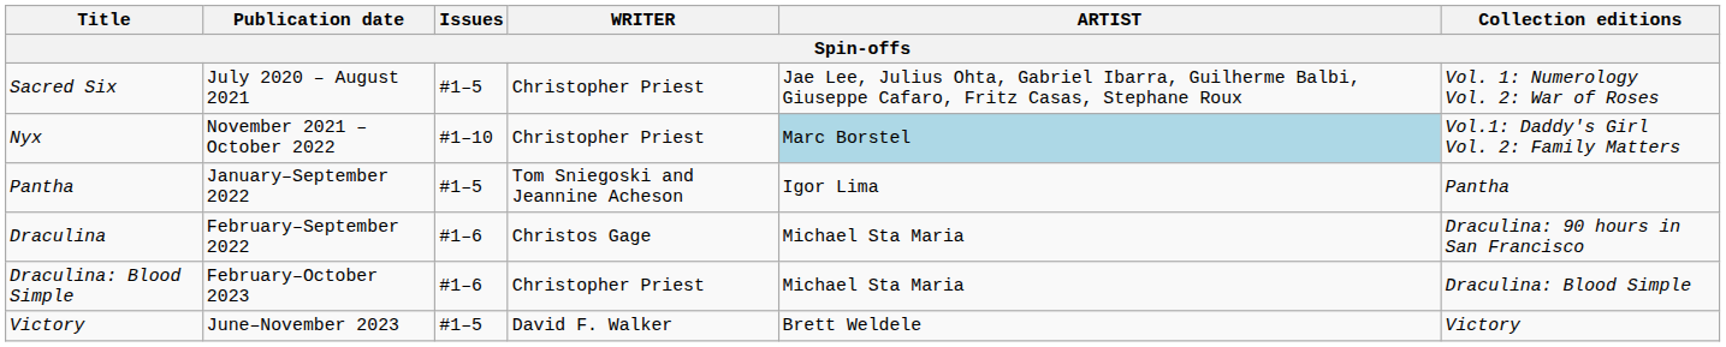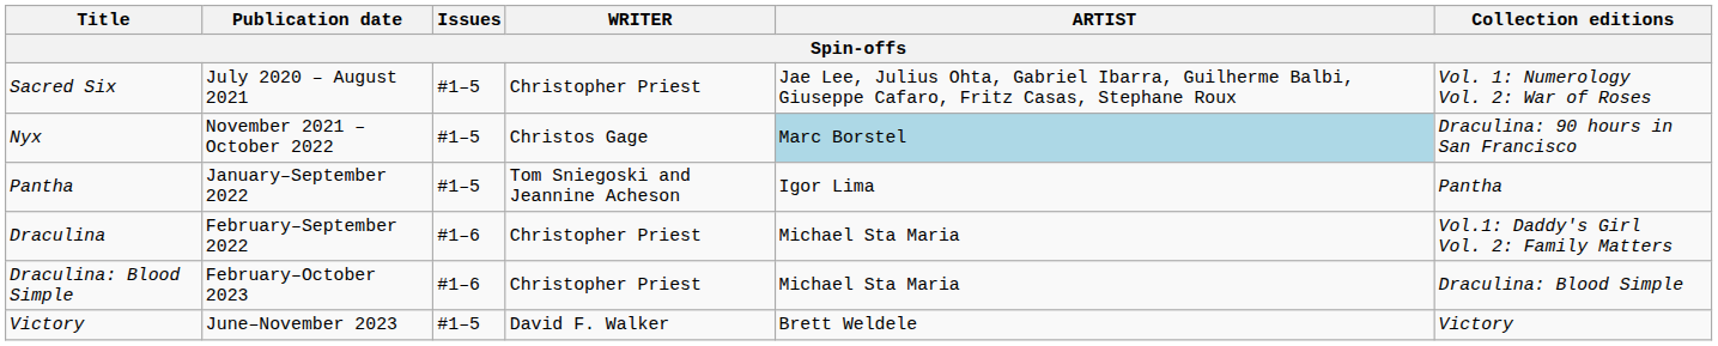Nyx | Issues: #1–10 -> #1–5
Nyx | WRITER: Christopher Priest -> Christos Gage
Nyx | Collection editions: Vol.1: Daddy's Girl Vol. 2: Family Matters -> Draculina: 90 hours in San Francisco
Draculina | WRITER: Christos Gage -> Christopher Priest
Draculina | Collection editions: Draculina: 90 hours in San Francisco -> Vol.1: Daddy's Girl Vol. 2: Family Matters
